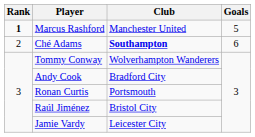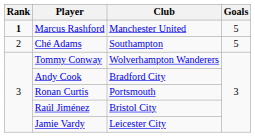Ché Adams | Club: bold -> normal
Ché Adams | Goals: 6 -> 5
